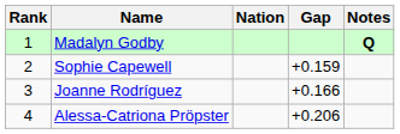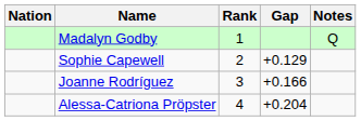columns swapped: Rank <-> Nation
Madalyn Godby | Notes: bold -> normal
Sophie Capewell | Gap: +0.159 -> +0.129
Alessa-Catriona Pröpster | Gap: +0.206 -> +0.204
